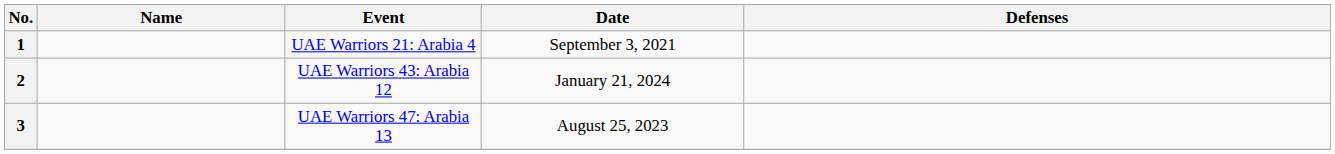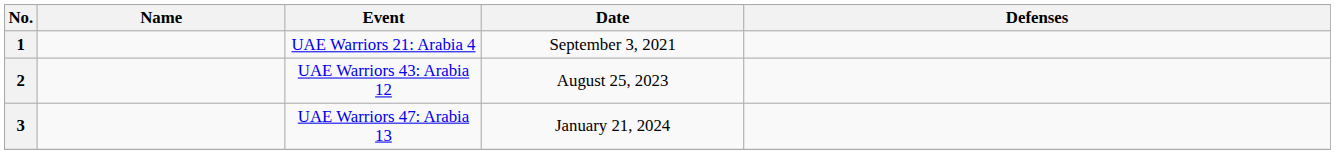2 | Date: January 21, 2024 -> August 25, 2023
3 | Date: August 25, 2023 -> January 21, 2024
